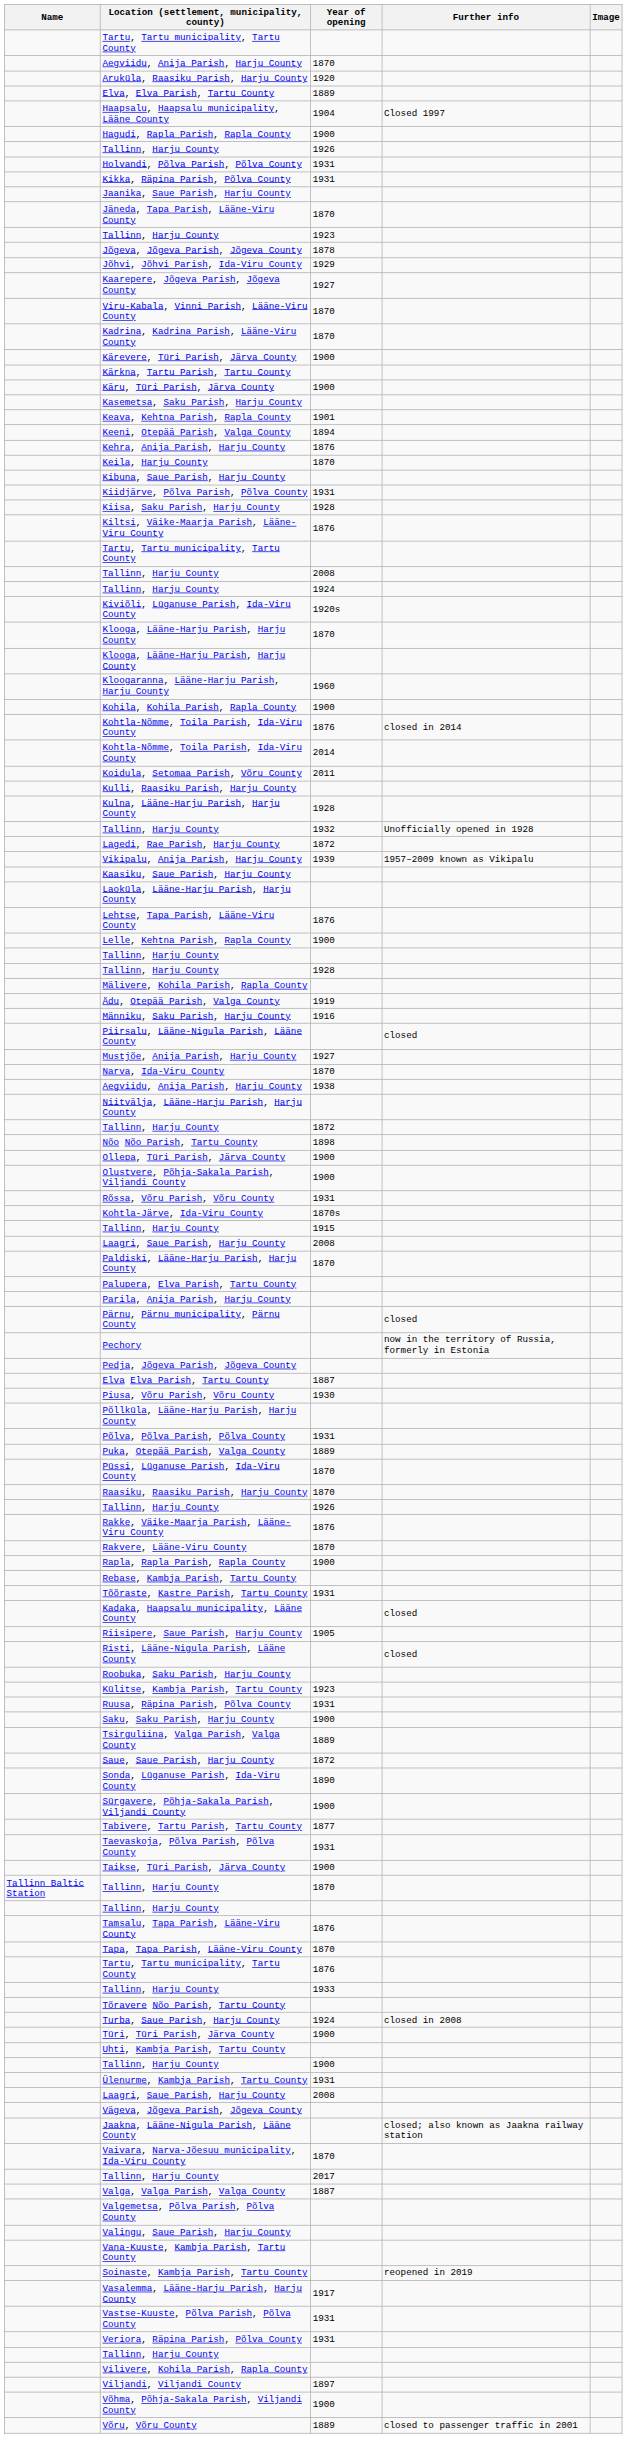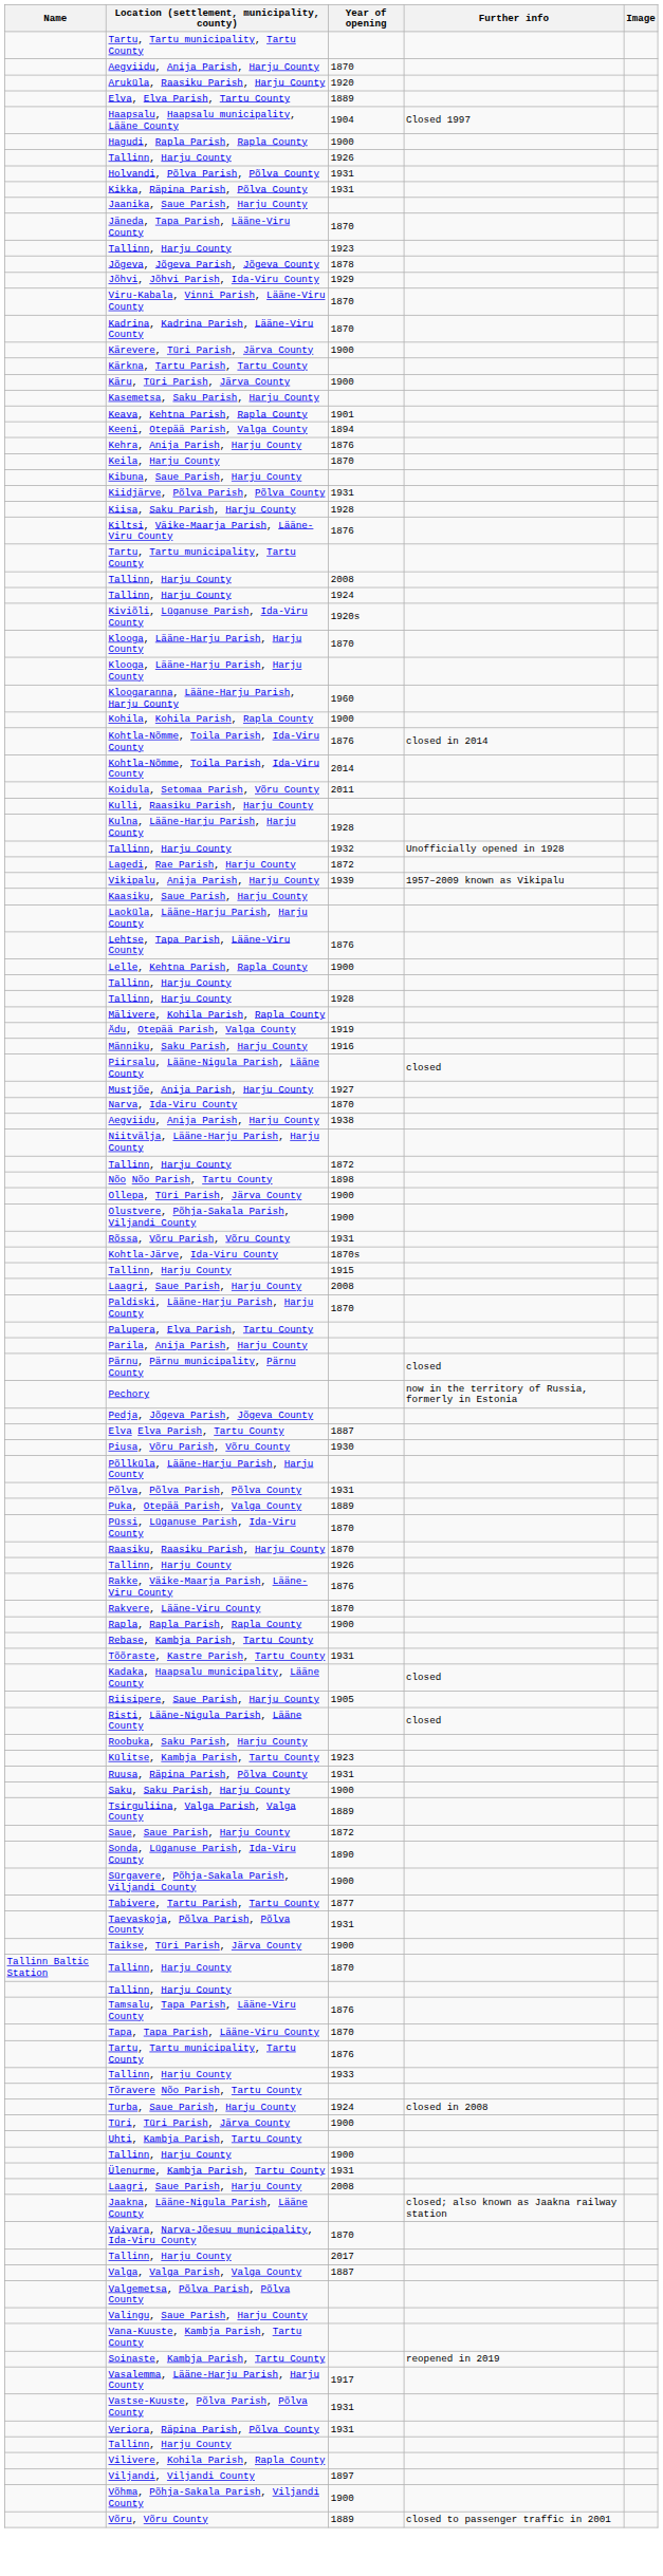- row: Kaarepere, Jõgeva Parish, Jõgeva County | 1927
- row: Vägeva, Jõgeva Parish, Jõgeva County
